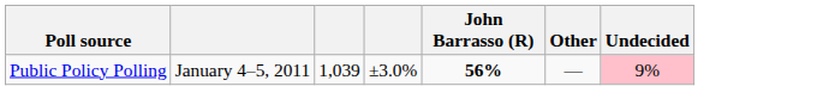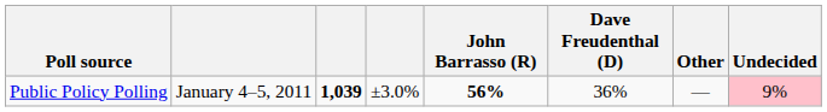+ column: Dave Freudenthal (D) | 36%
Public Policy Polling | column 3: normal -> bold
